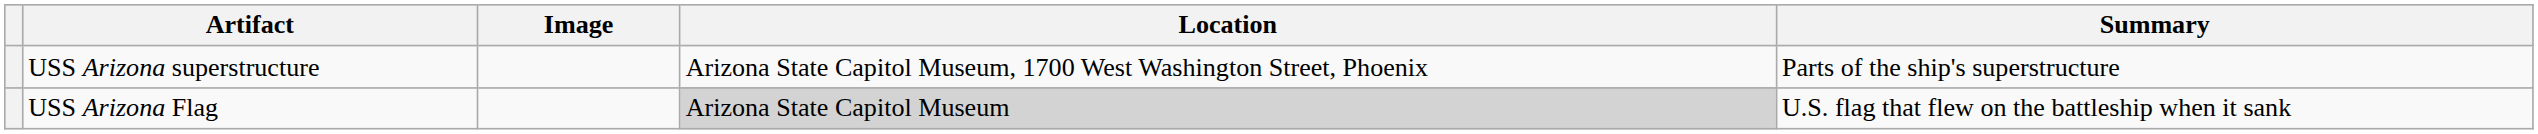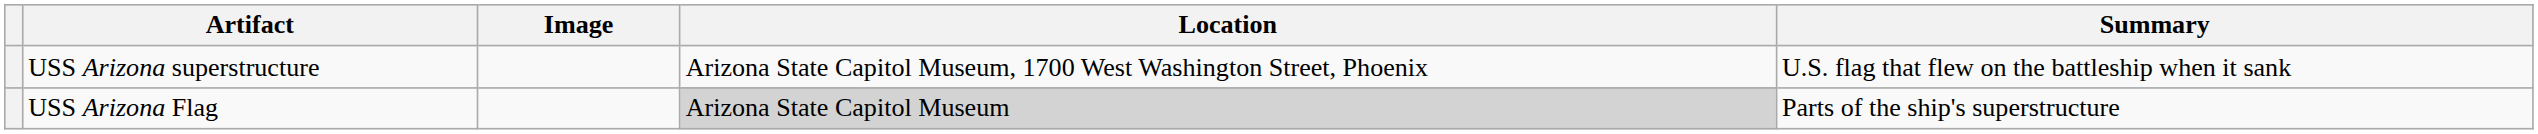USS Arizona superstructure | Summary: Parts of the ship's superstructure -> U.S. flag that flew on the battleship when it sank
USS Arizona Flag | Summary: U.S. flag that flew on the battleship when it sank -> Parts of the ship's superstructure
